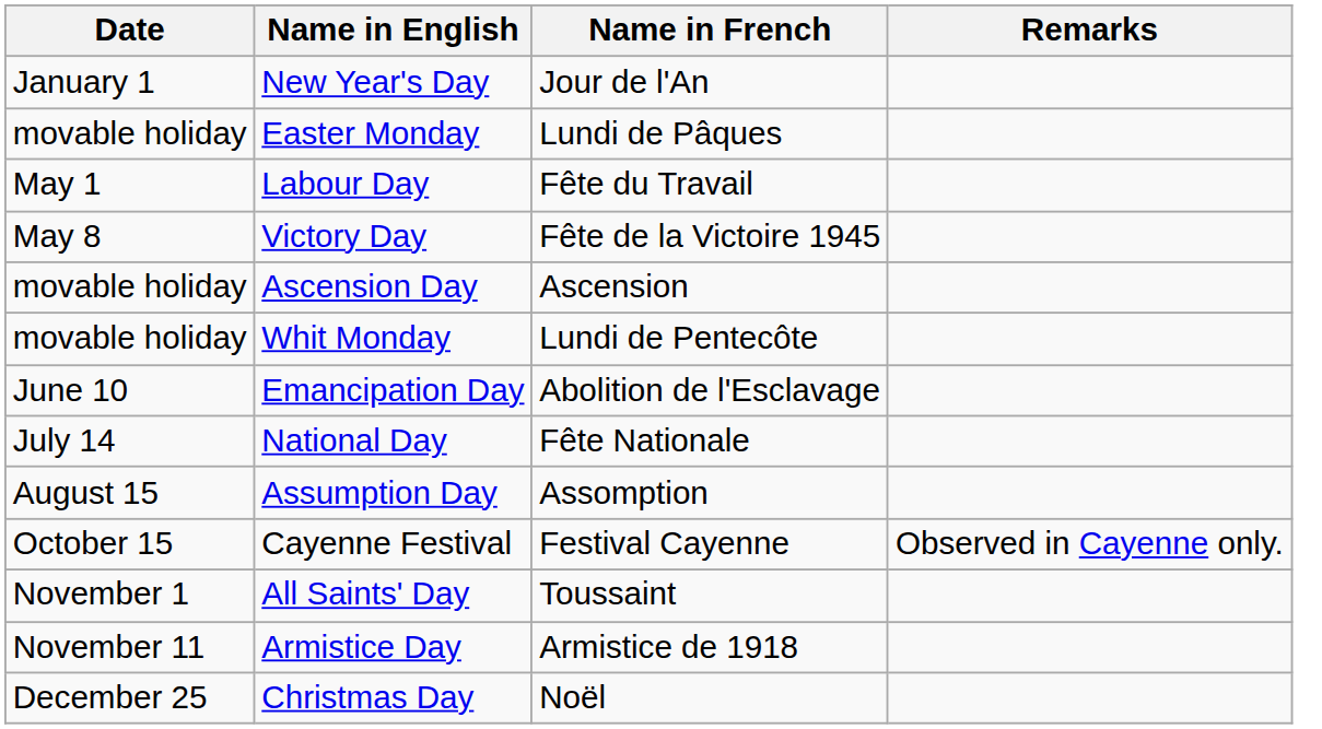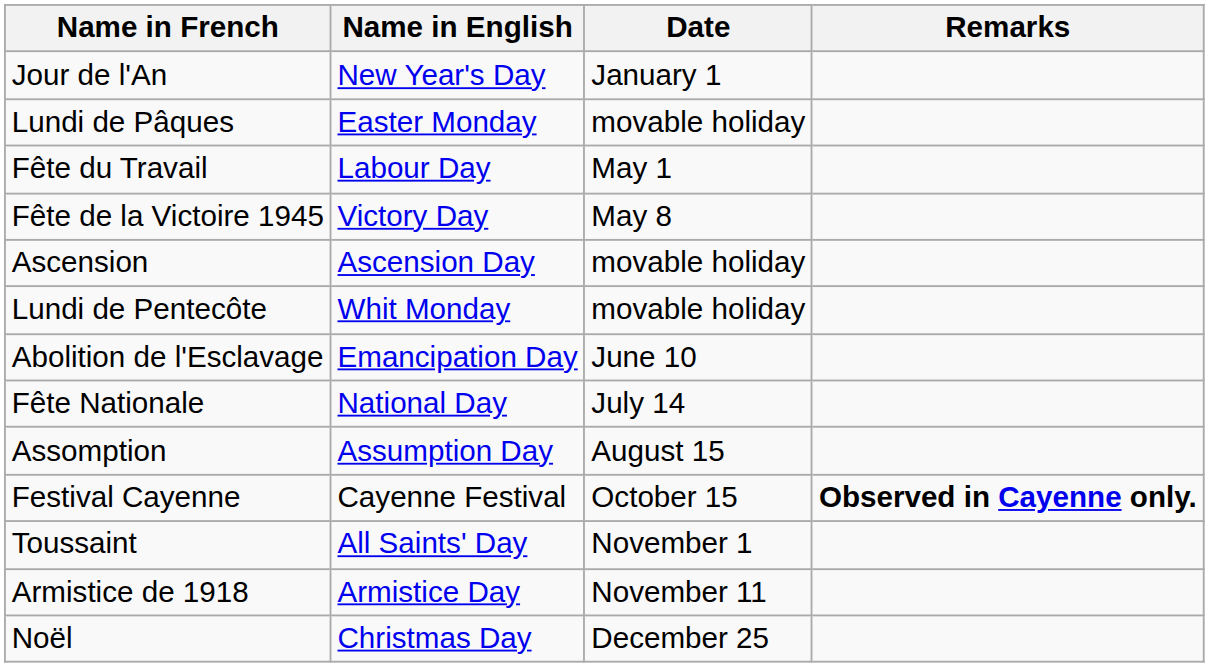columns swapped: Date <-> Name in French
Cayenne Festival | Remarks: normal -> bold
